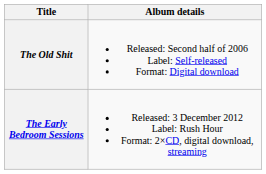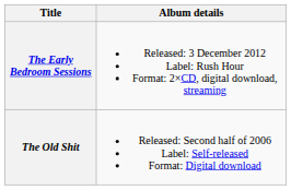rows swapped: The Old Shit <-> The Early Bedroom Sessions
